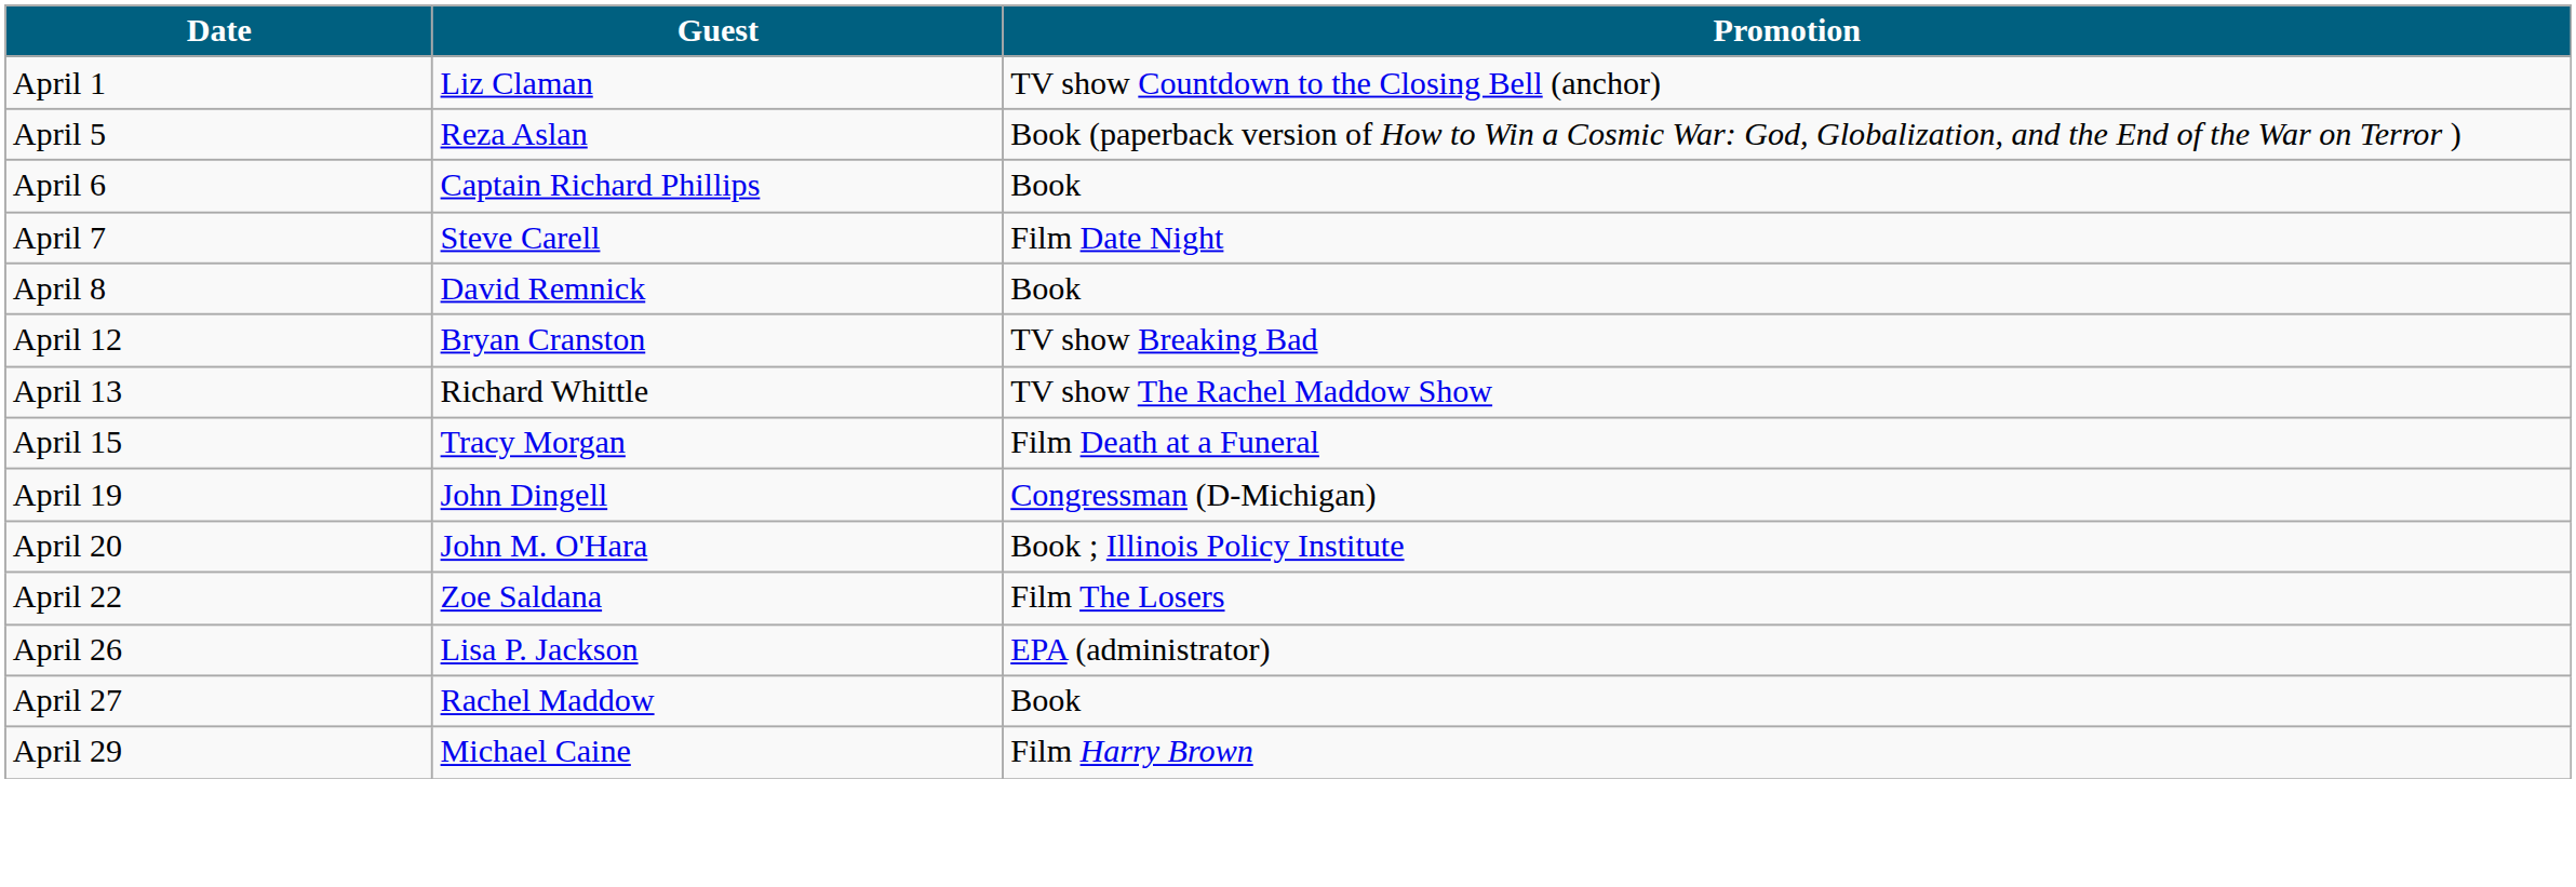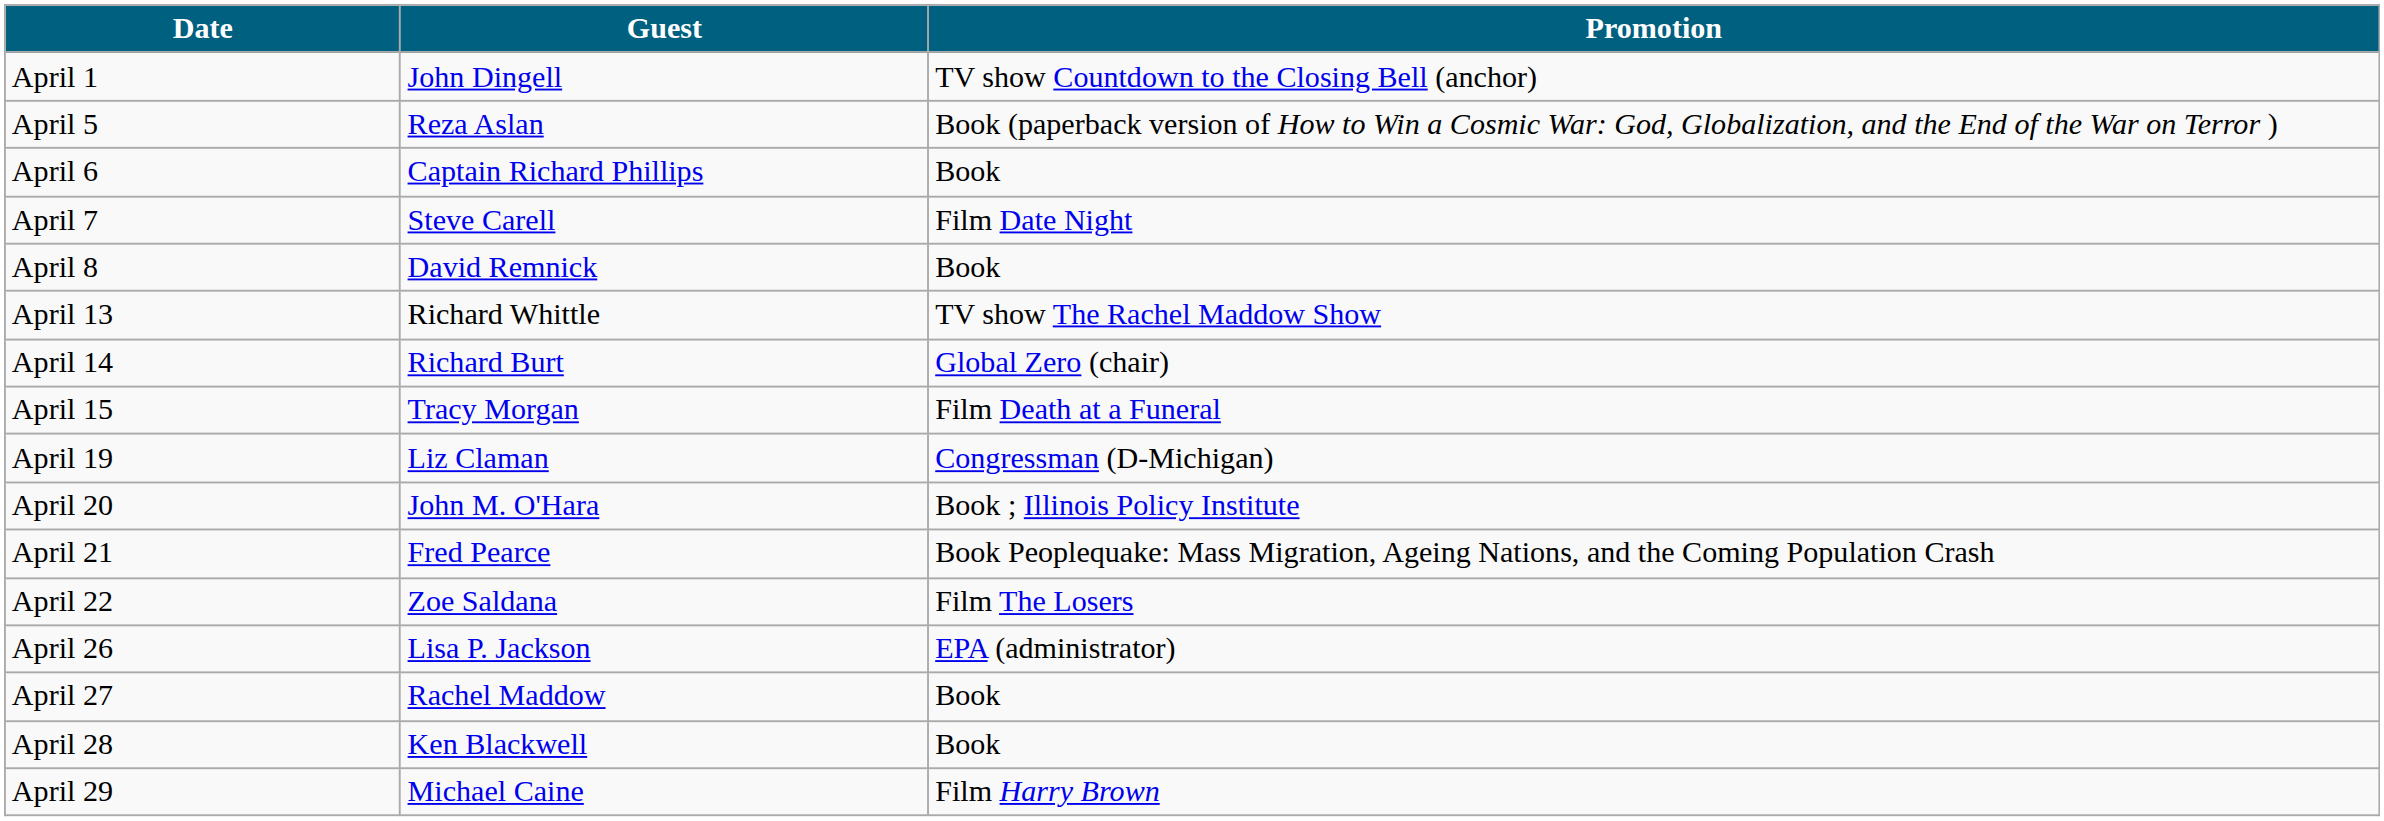April 1 | Guest: Liz Claman -> John Dingell
- row: April 12 | Bryan Cranston | TV show Breaking Bad
+ row: April 14 | Richard Burt | Global Zero (chair)
April 19 | Guest: John Dingell -> Liz Claman
+ row: April 21 | Fred Pearce | Book Peoplequake: Mass Migration, Ageing Nations, and the Coming Population Crash
+ row: April 28 | Ken Blackwell | Book
